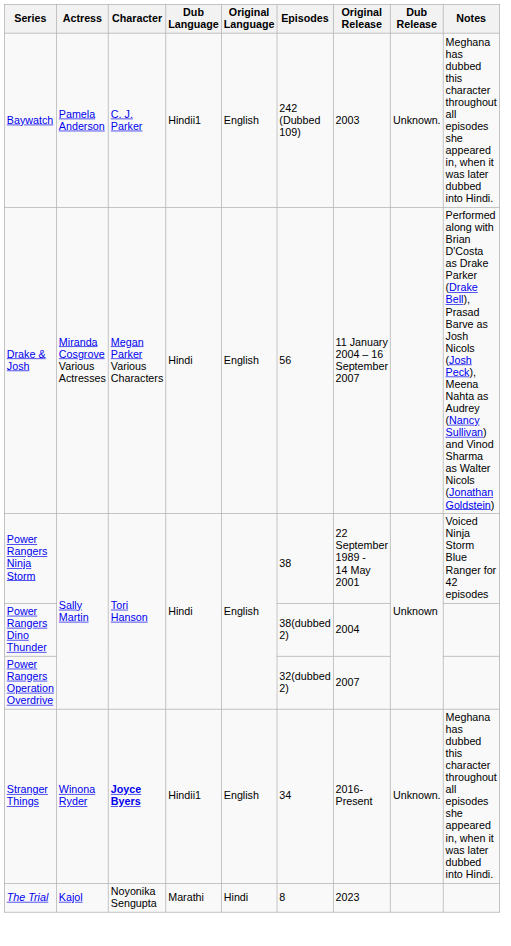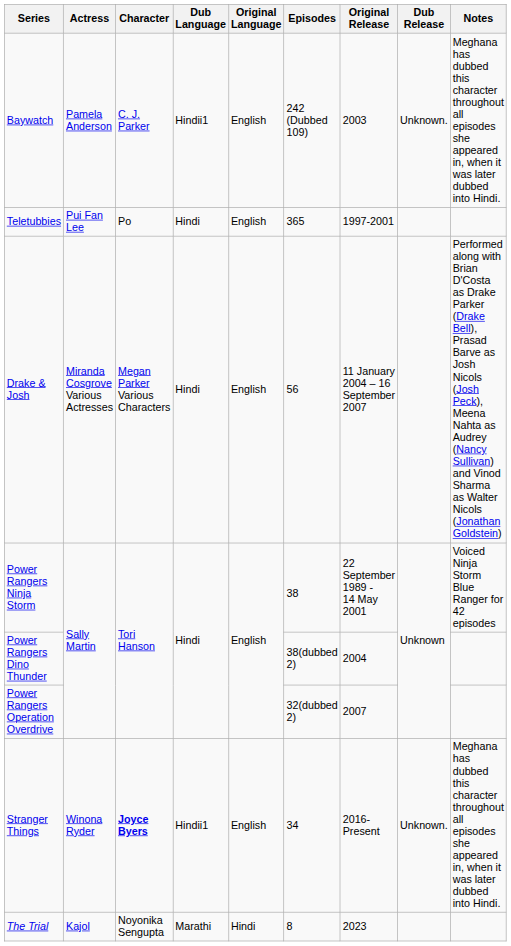+ row: Teletubbies | Pui Fan Lee | Po | Hindi | English | 365 | 1997-2001
